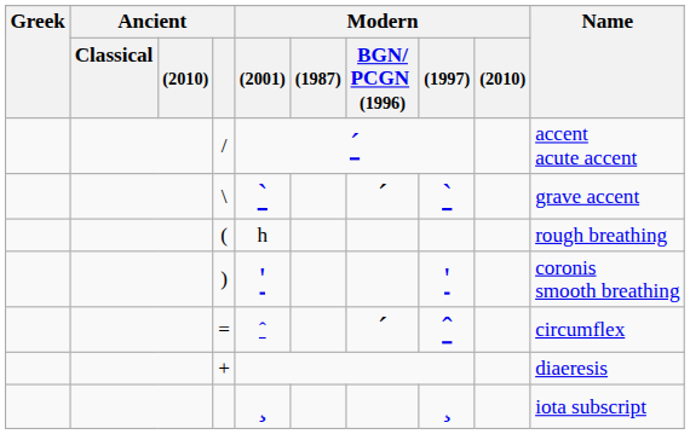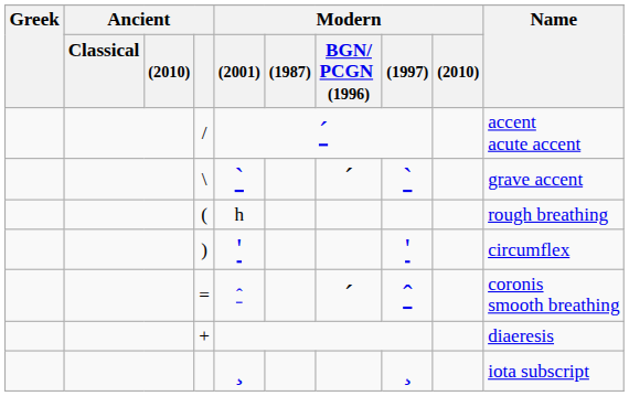) | Name: coronis smooth breathing -> circumflex
= | Name: circumflex -> coronis smooth breathing
